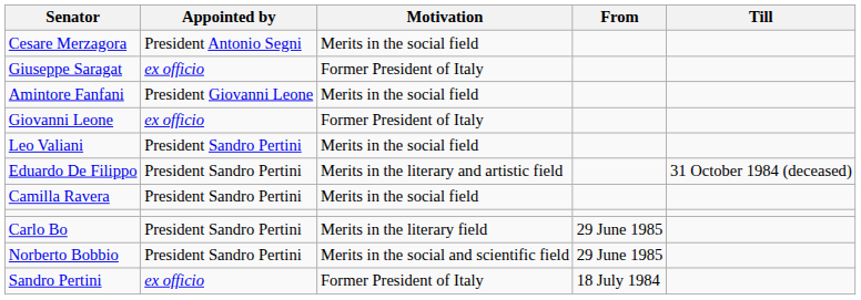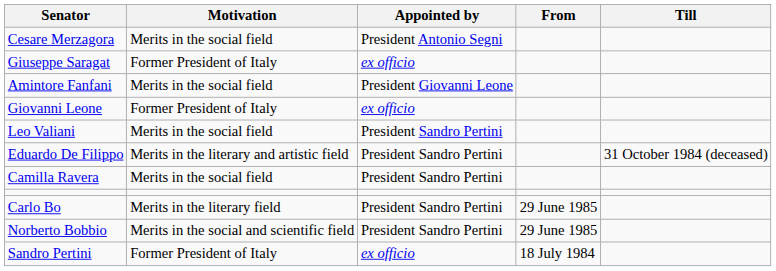columns swapped: Motivation <-> Appointed by
